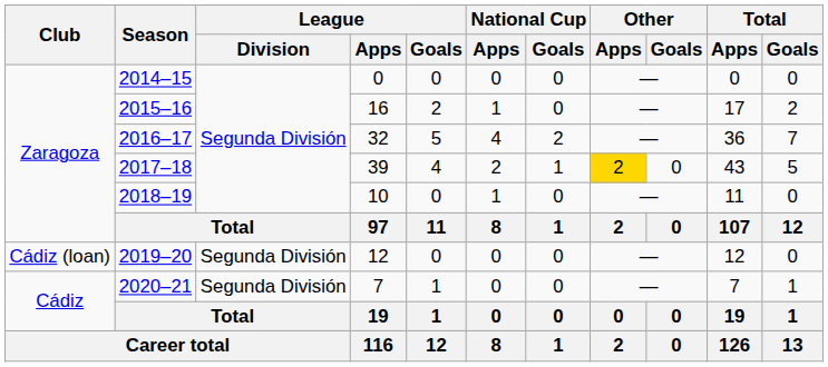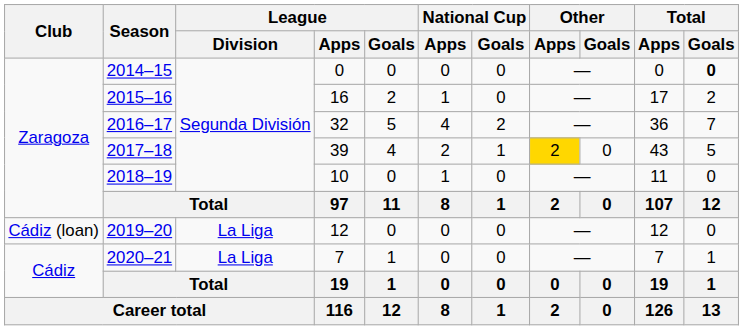2014–15 | Total / Goals: normal -> bold
2019–20 | League / Division: Segunda División -> La Liga
2020–21 | League / Division: Segunda División -> La Liga
